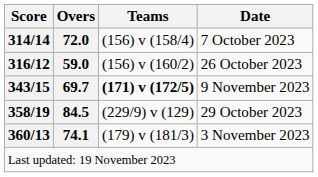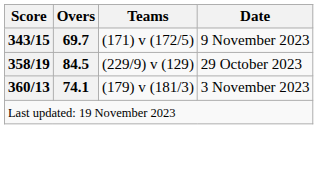- row: 314/14 | 72.0 | (156) v (158/4) | 7 October 2023
- row: 316/12 | 59.0 | (156) v (160/2) | 26 October 2023
9 November 2023 | Teams: bold -> normal
